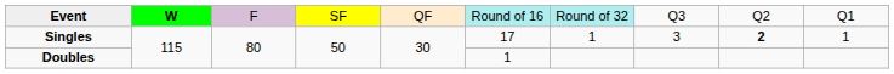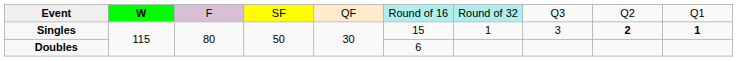Singles | column 6: 17 -> 15
Singles | column 10: normal -> bold
Doubles | column 6: 1 -> 6
